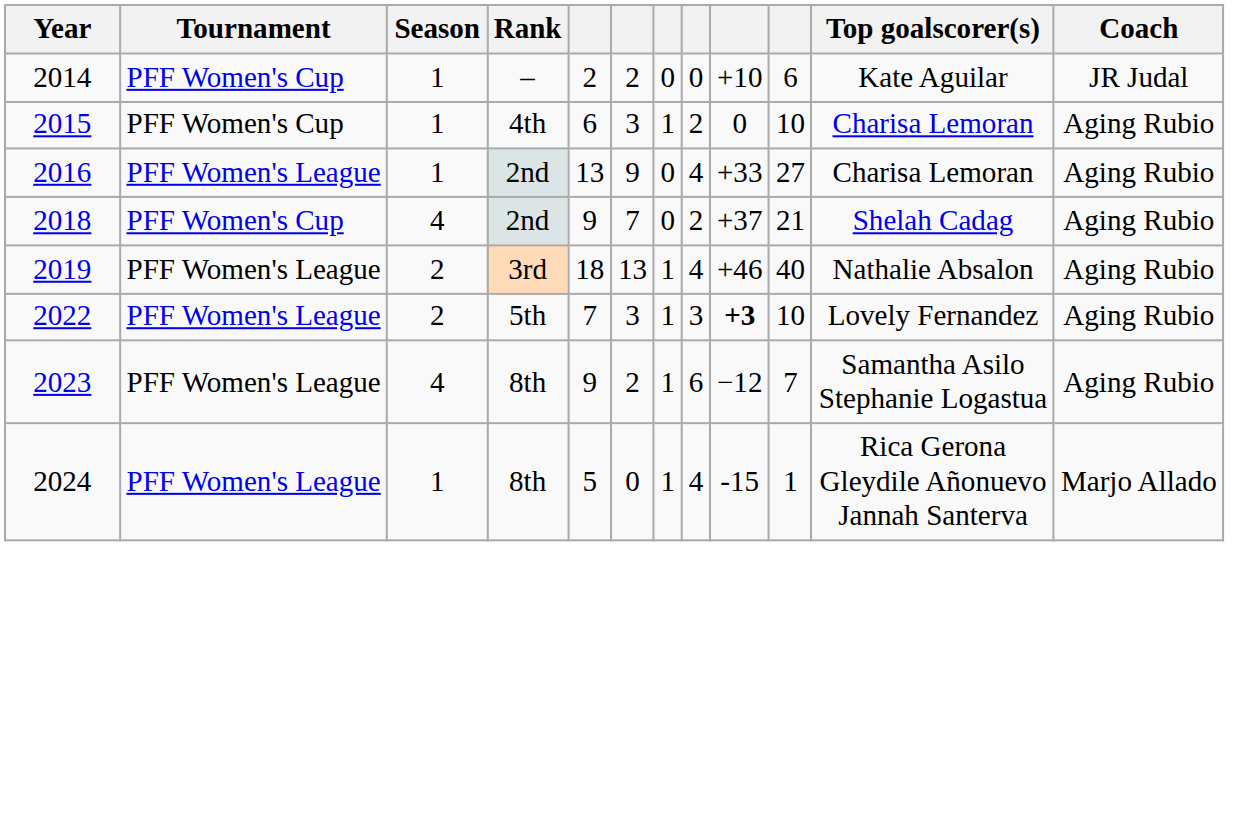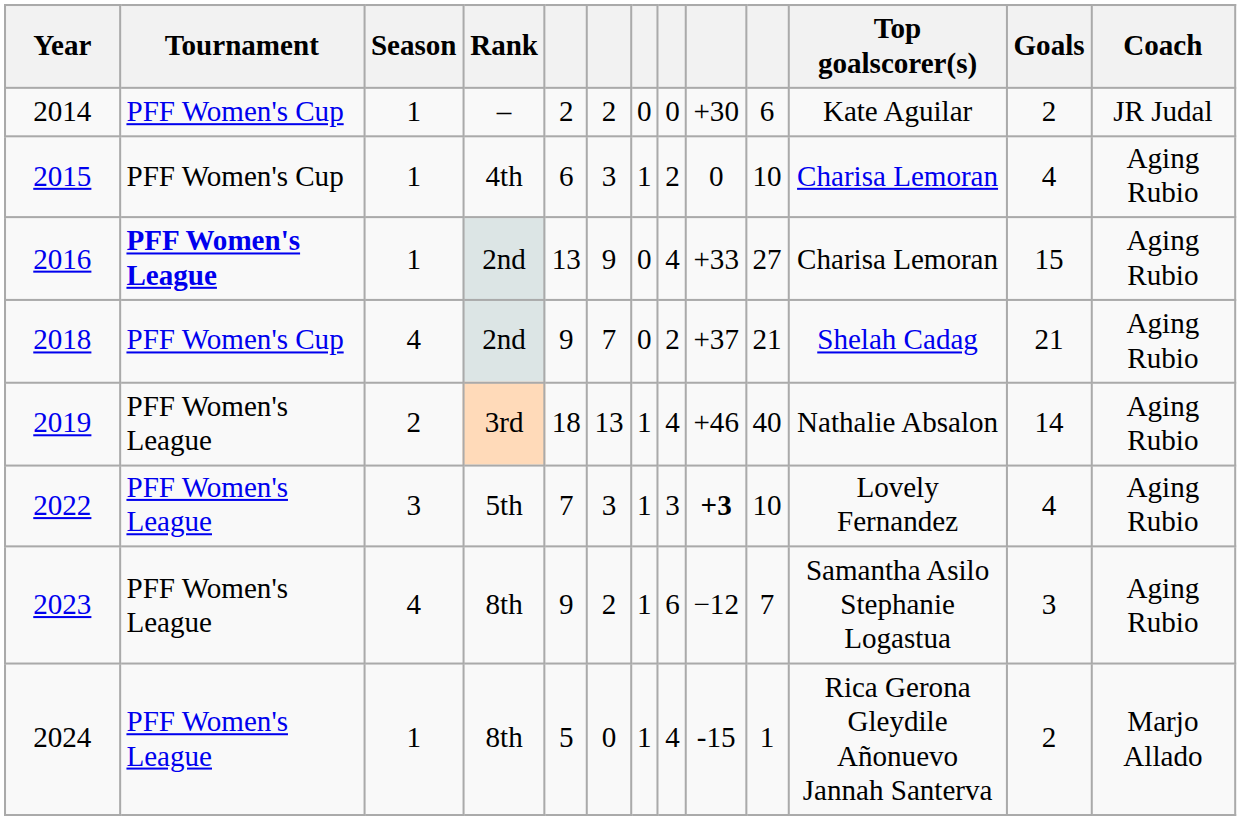+ column: Goals | 2 | 4 | 15 | 21 | 14 | 4 | 3 | 2
2014 | column 9: +10 -> +30
2016 | Tournament: normal -> bold
2022 | Season: 2 -> 3
